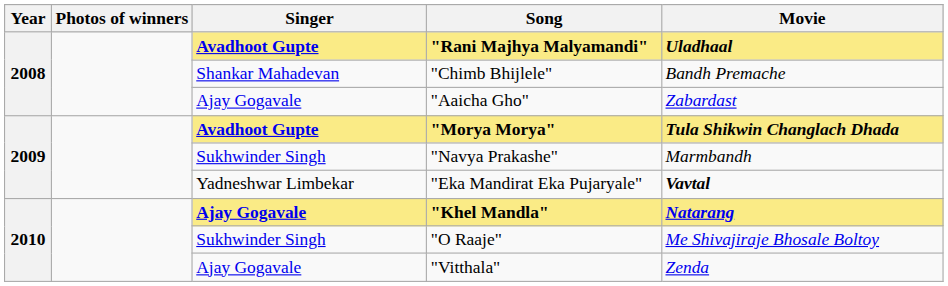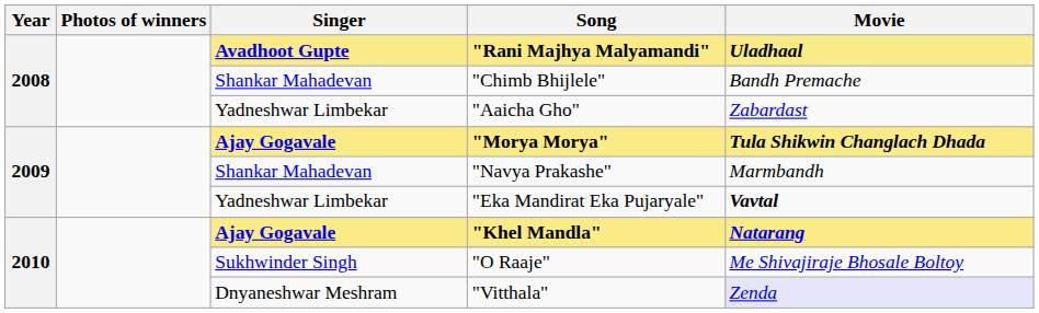"Aaicha Gho" | Singer: Ajay Gogavale -> Yadneshwar Limbekar
"Morya Morya" | Singer: Avadhoot Gupte -> Ajay Gogavale
"Navya Prakashe" | Singer: Sukhwinder Singh -> Shankar Mahadevan
"Vitthala" | Singer: Ajay Gogavale -> Dnyaneshwar Meshram
"Vitthala" | Movie: no background -> lavender background
